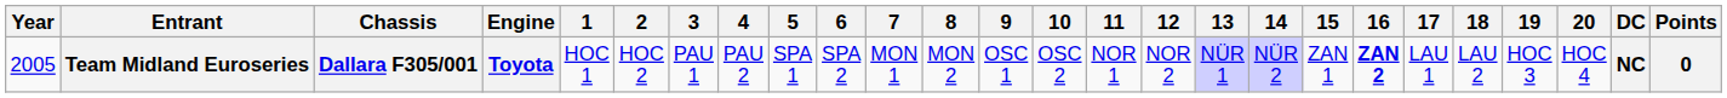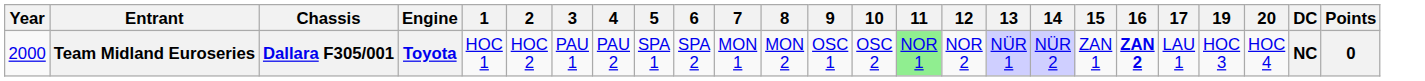- column: 18 | LAU 2
Team Midland Euroseries | Year: 2005 -> 2000
Team Midland Euroseries | 11: no background -> lightgreen background
